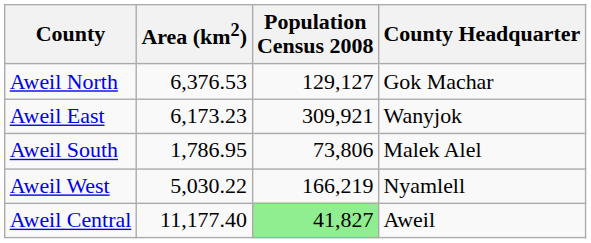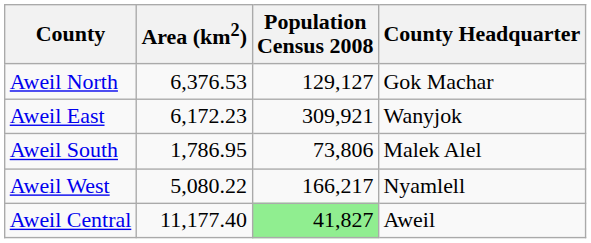Aweil East | Area (km2): 6,173.23 -> 6,172.23
Aweil West | Area (km2): 5,030.22 -> 5,080.22
Aweil West | Population Census 2008: 166,219 -> 166,217
